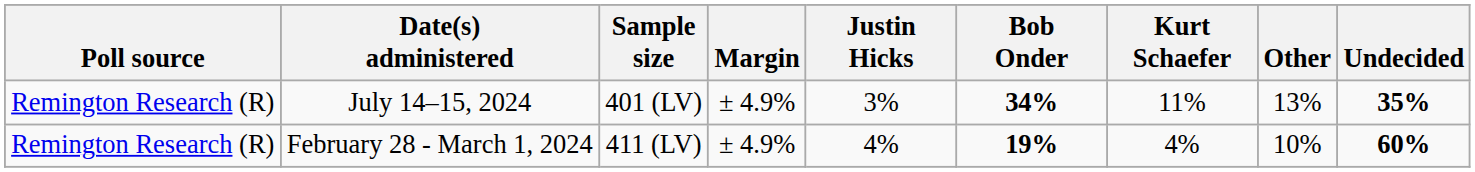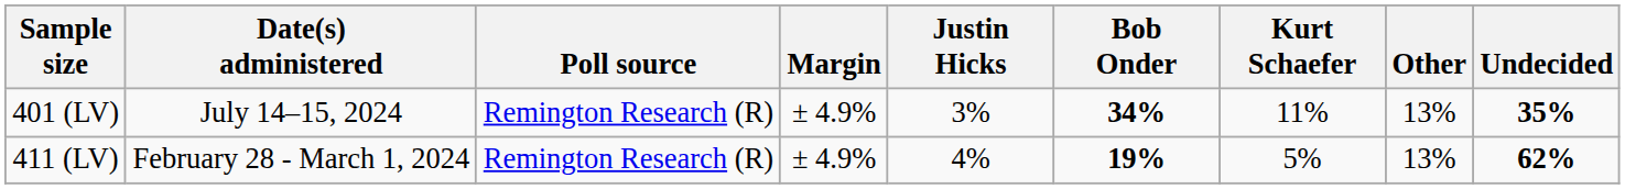columns swapped: Poll source <-> Sample size
February 28 - March 1, 2024 | Kurt Schaefer: 4% -> 5%
February 28 - March 1, 2024 | Other: 10% -> 13%
February 28 - March 1, 2024 | Undecided: 60% -> 62%
